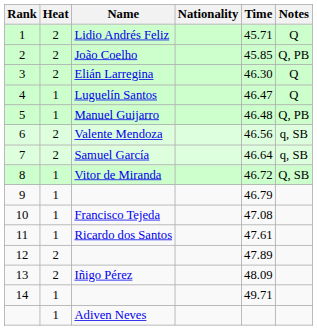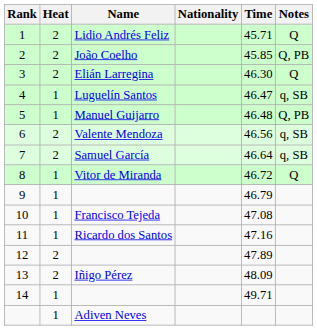4 | Notes: Q -> q, SB
8 | Notes: Q, SB -> Q
11 | Time: 47.61 -> 47.16
